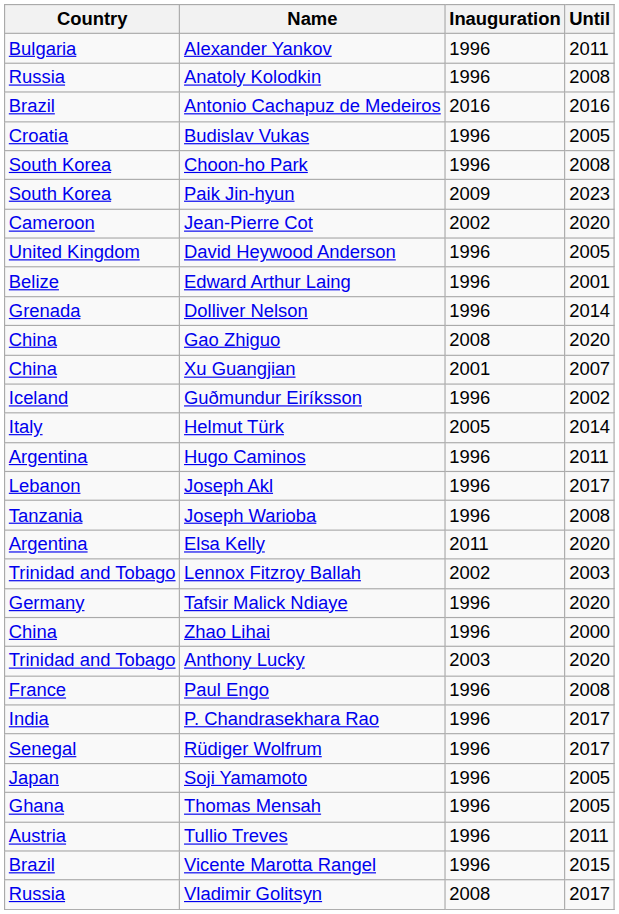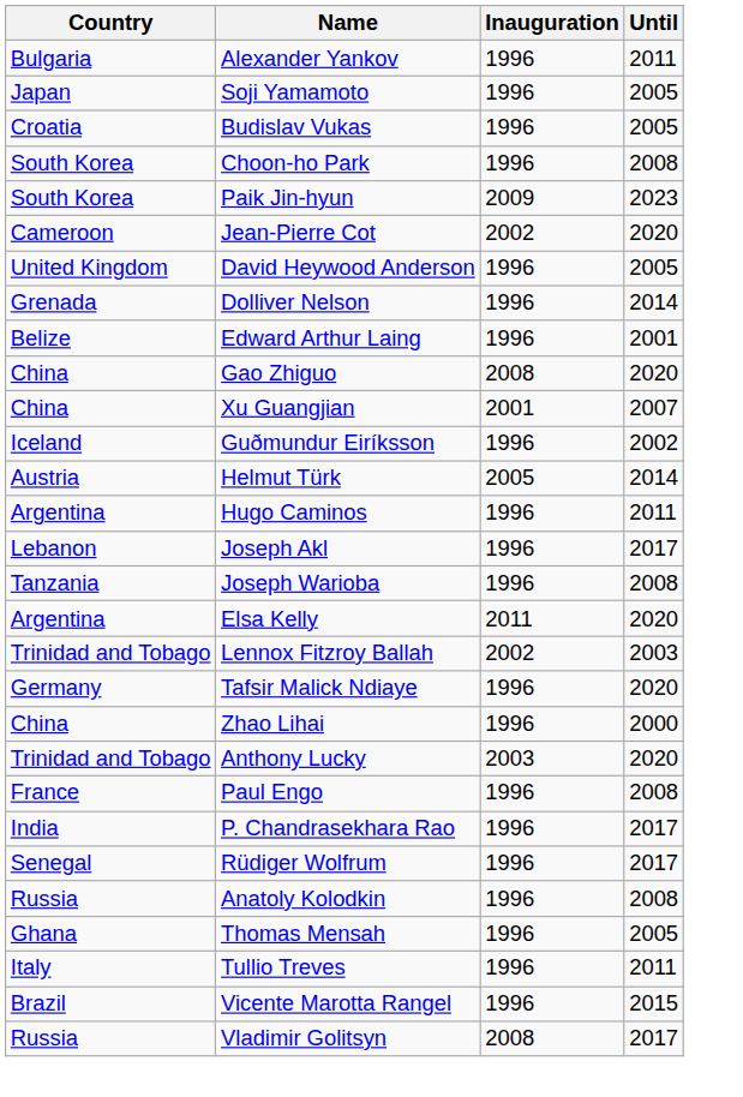rows swapped: Anatoly Kolodkin <-> Soji Yamamoto
- row: Brazil | Antonio Cachapuz de Medeiros | 2016 | 2016
rows swapped: Dolliver Nelson <-> Edward Arthur Laing
Helmut Türk | Country: Italy -> Austria
Tullio Treves | Country: Austria -> Italy
